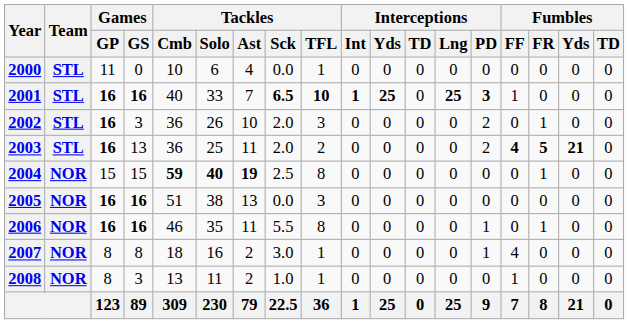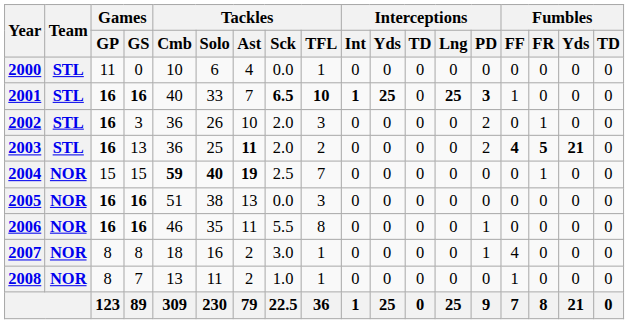2003 | Tackles / Ast: normal -> bold
2004 | Tackles / TFL: 8 -> 7
2006 | Fumbles / FR: 1 -> 0
2008 | Games / GS: 3 -> 7
